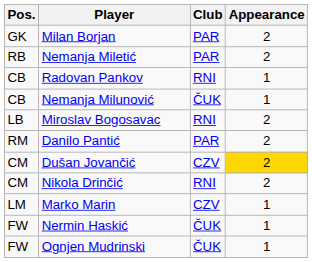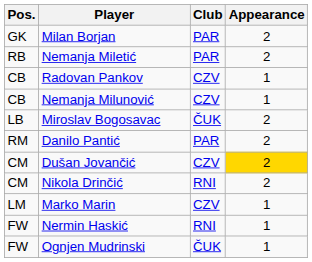Radovan Pankov | Club: RNI -> CZV
Nemanja Milunović | Club: ČUK -> CZV
Miroslav Bogosavac | Club: RNI -> ČUK
Nermin Haskić | Club: ČUK -> RNI
